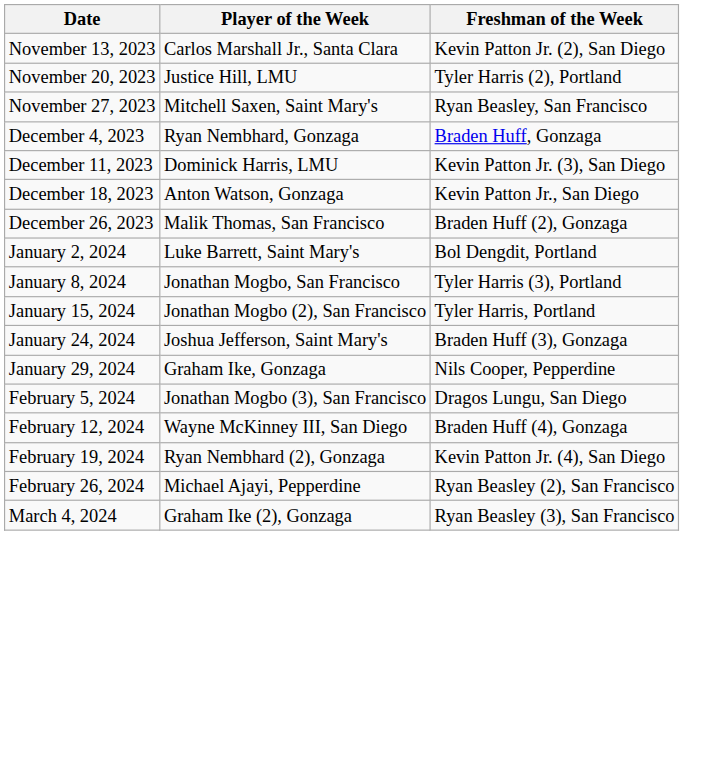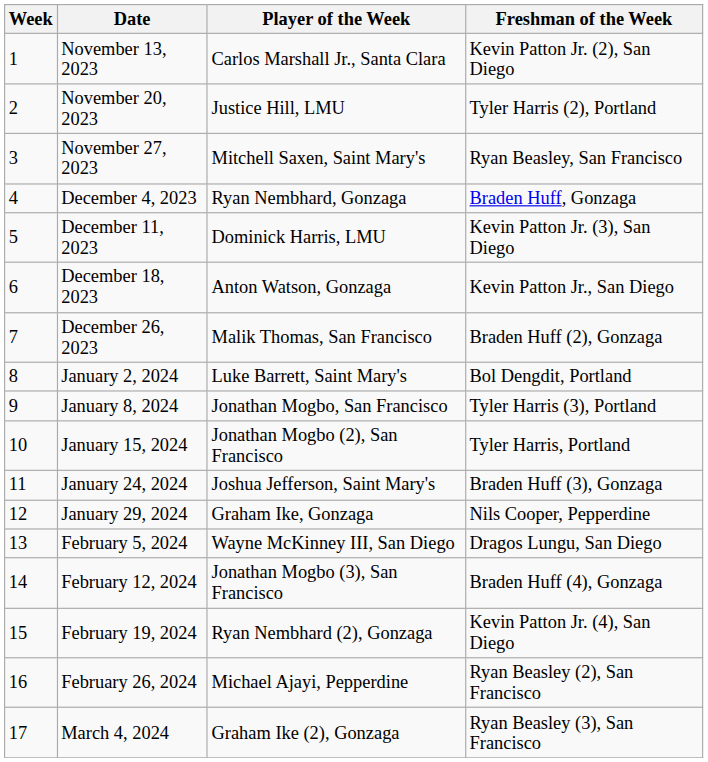+ column: Week | 1 | 2 | 3 | 4 | 5 | 6 | 7 | 8 | 9 | 10 | 11 | 12 | 13 | 14 | 15 | 16 | 17
February 5, 2024 | Player of the Week: Jonathan Mogbo (3), San Francisco -> Wayne McKinney III, San Diego
February 12, 2024 | Player of the Week: Wayne McKinney III, San Diego -> Jonathan Mogbo (3), San Francisco
